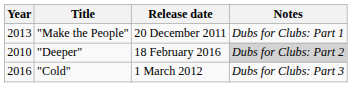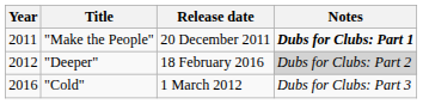"Make the People" | Year: 2013 -> 2011
"Make the People" | Notes: normal -> bold
"Deeper" | Year: 2010 -> 2012
